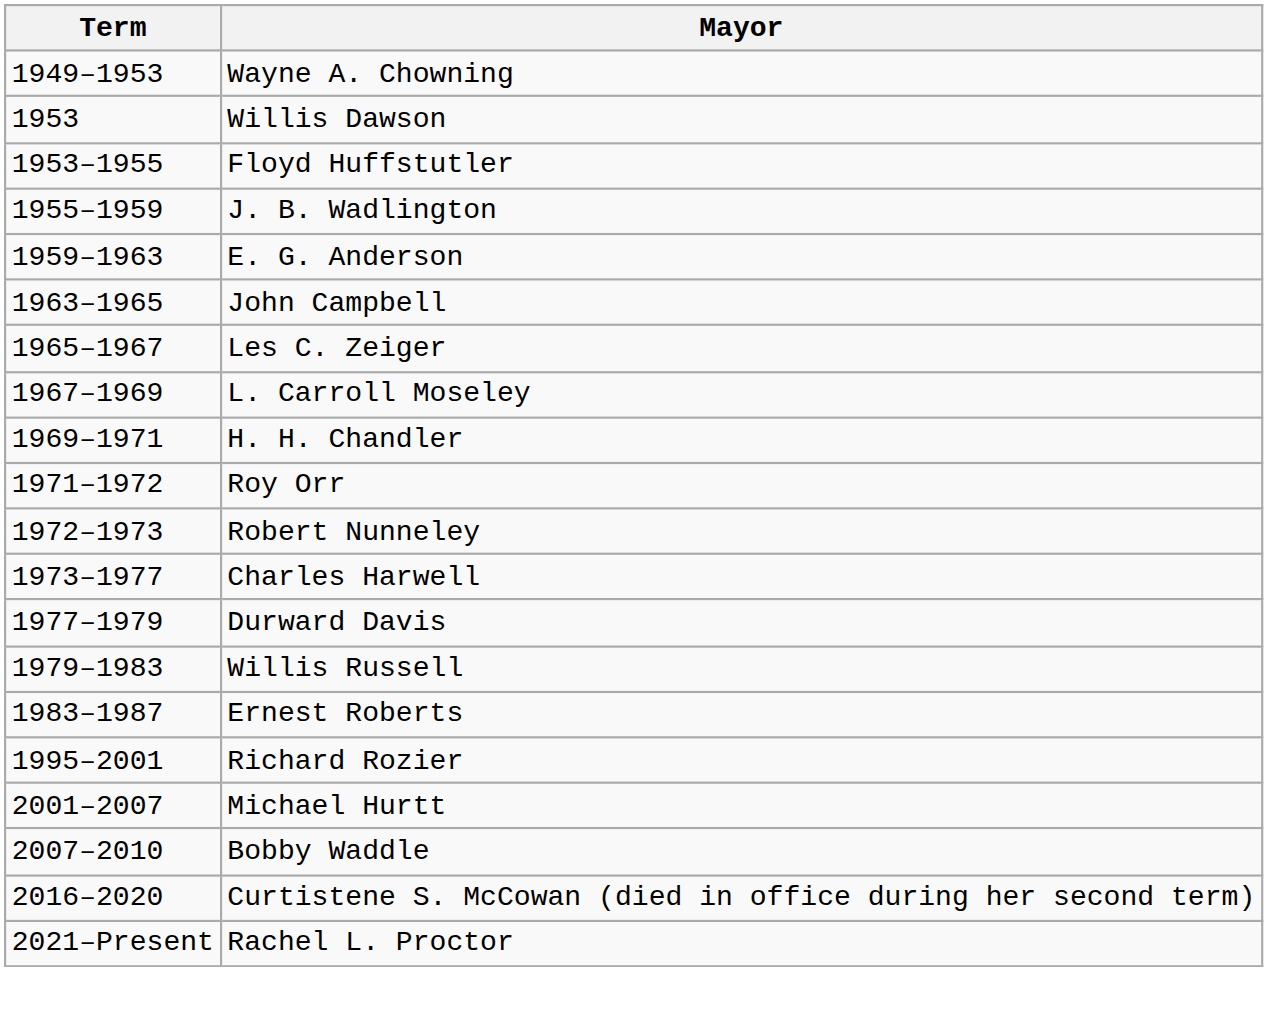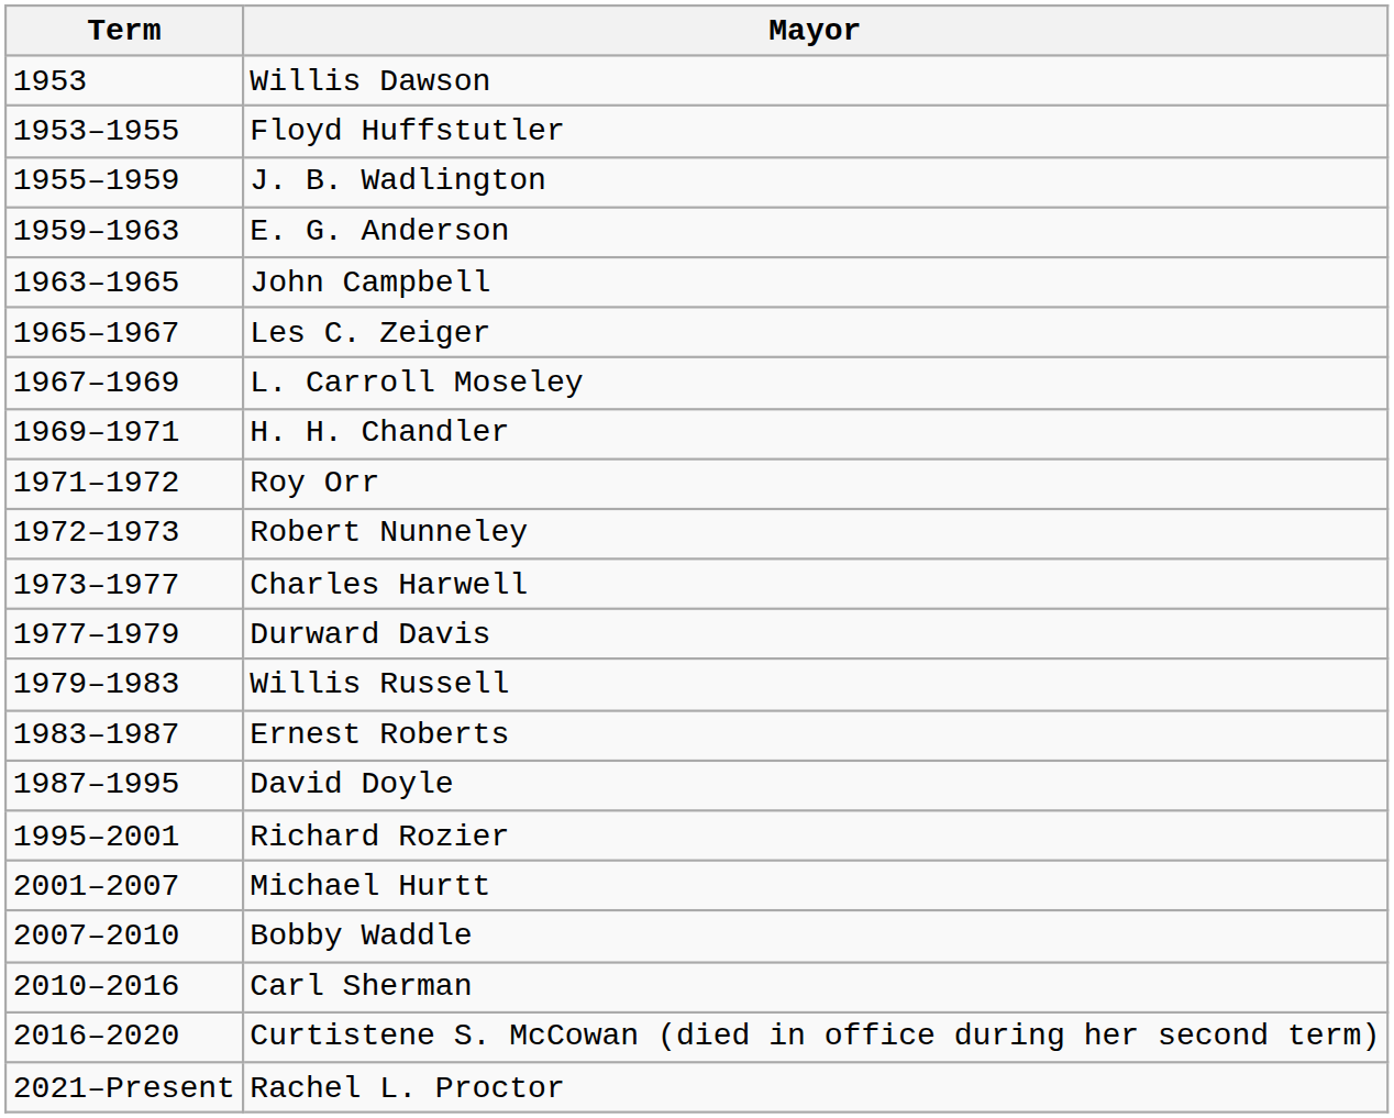- row: 1949–1953 | Wayne A. Chowning
+ row: 1987–1995 | David Doyle
+ row: 2010–2016 | Carl Sherman
